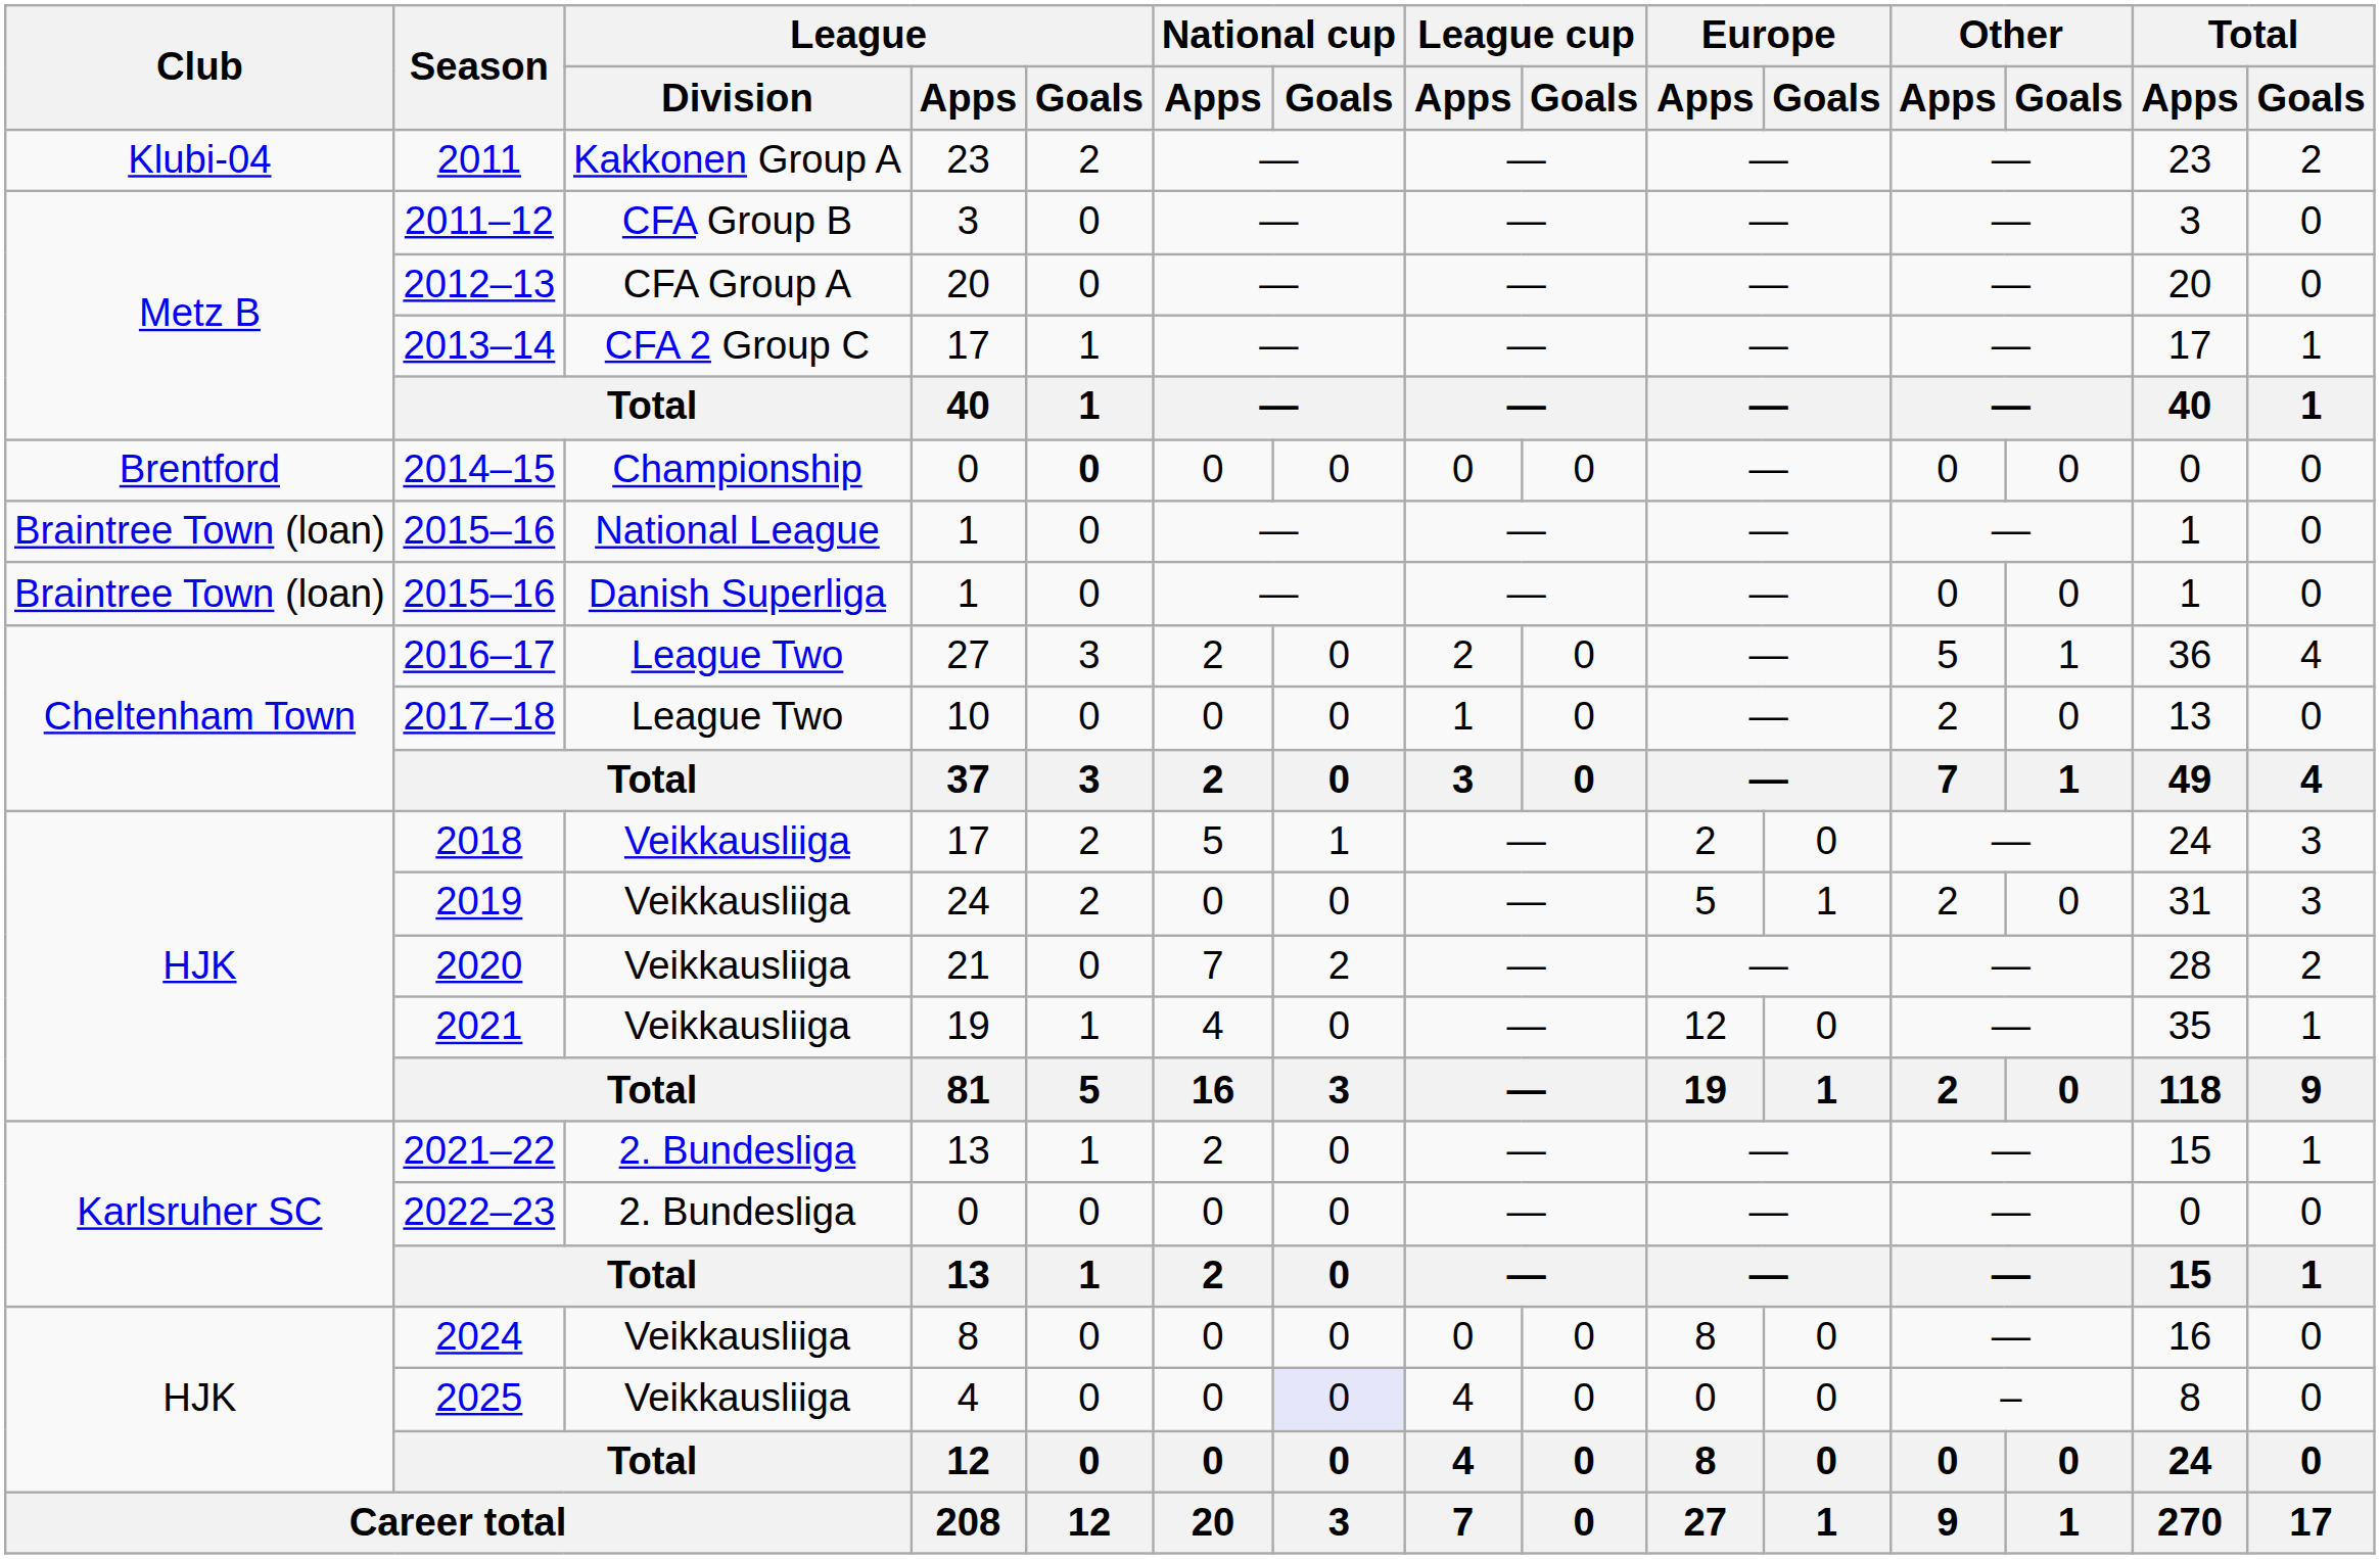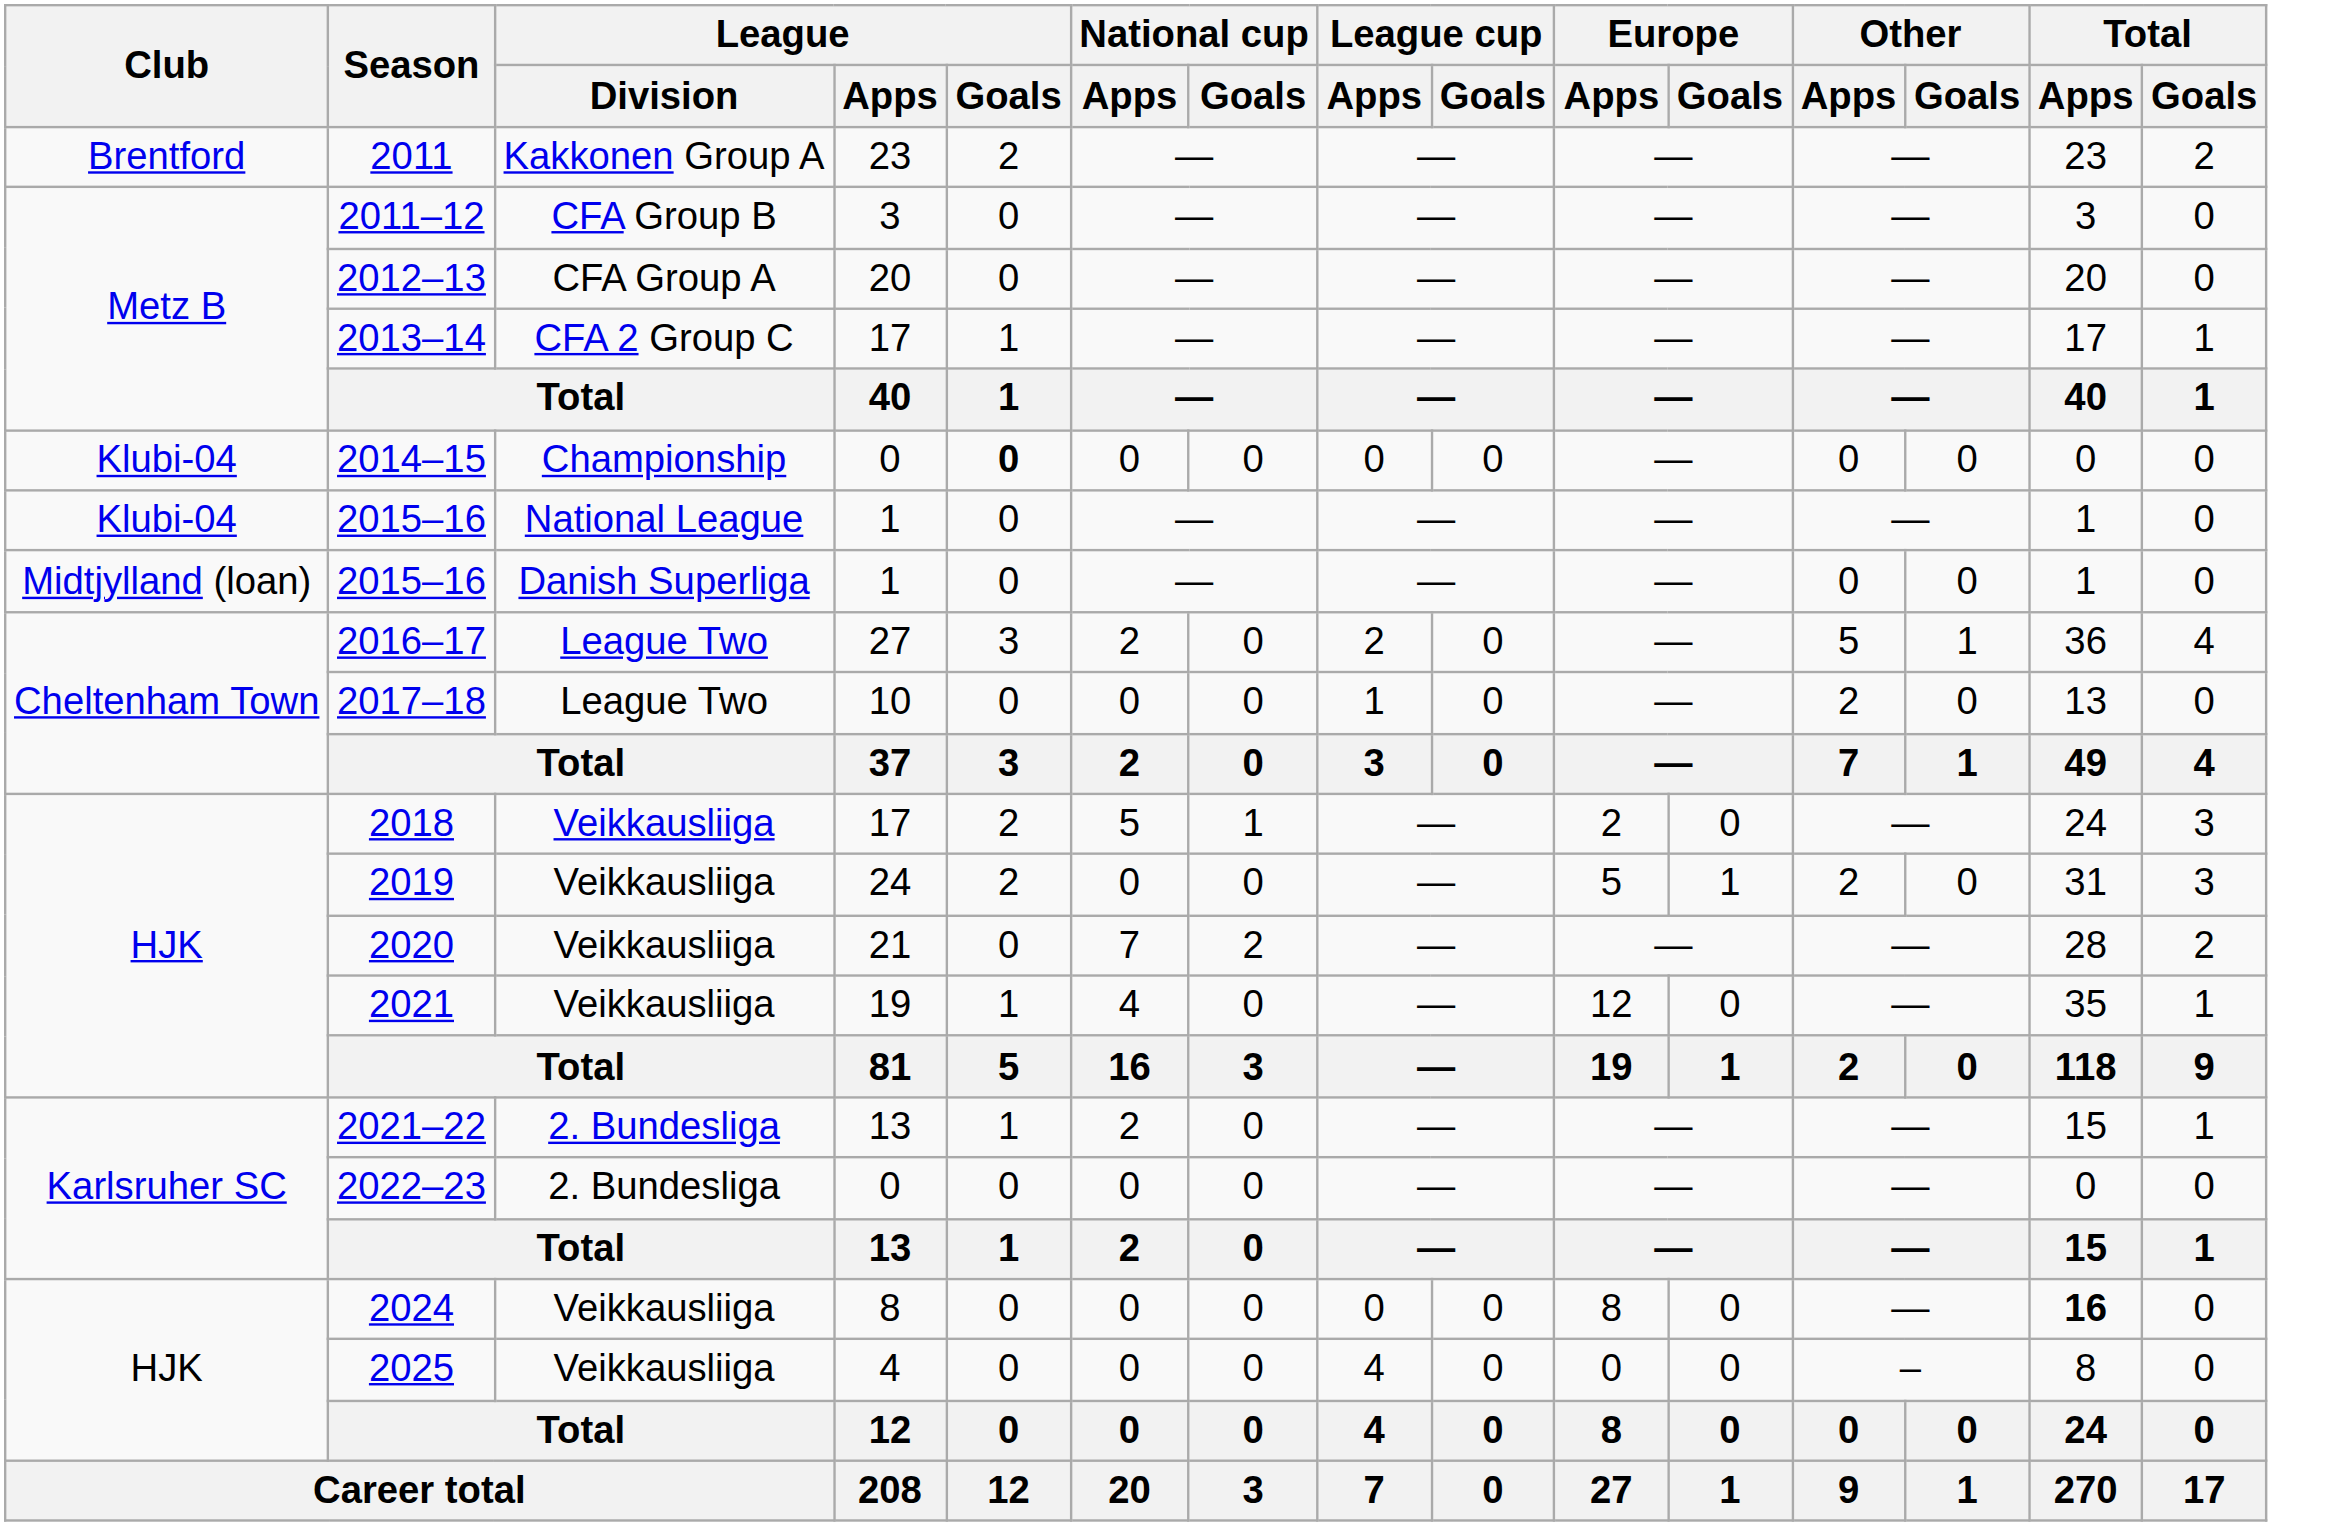2011 | Club: Klubi-04 -> Brentford
2014–15 | Club: Brentford -> Klubi-04
2015–16 / National League | Club: Braintree Town (loan) -> Klubi-04
2015–16 / Danish Superliga | Club: Braintree Town (loan) -> Midtjylland (loan)
2024 | Total / Apps: normal -> bold
2025 | National cup / Goals: lavender background -> no background
